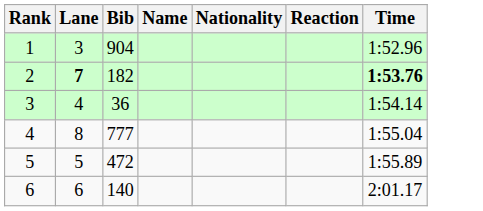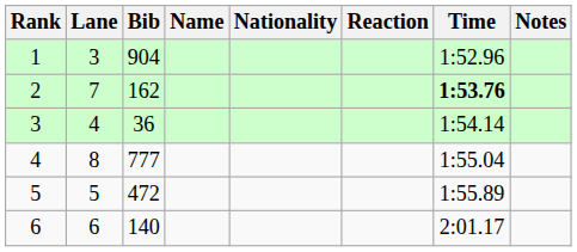+ column: Notes
2 | Lane: bold -> normal
2 | Bib: 182 -> 162
